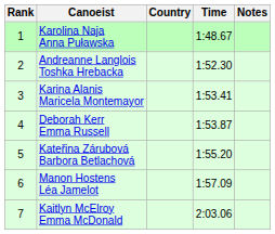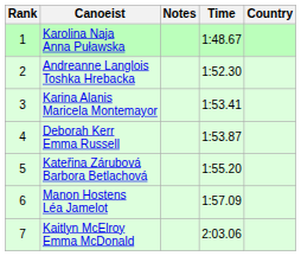columns swapped: Country <-> Notes
